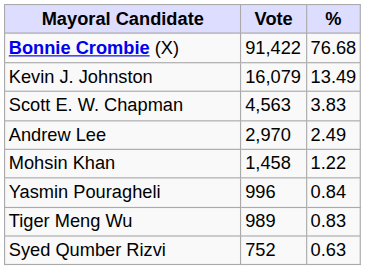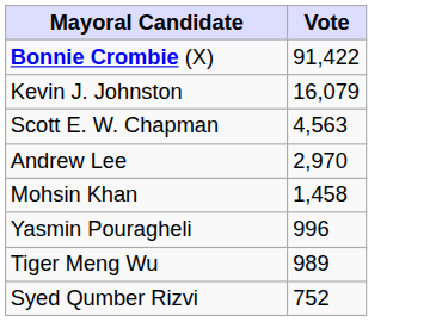- column: % | 76.68 | 13.49 | 3.83 | 2.49 | 1.22 | 0.84 | 0.83 | 0.63
